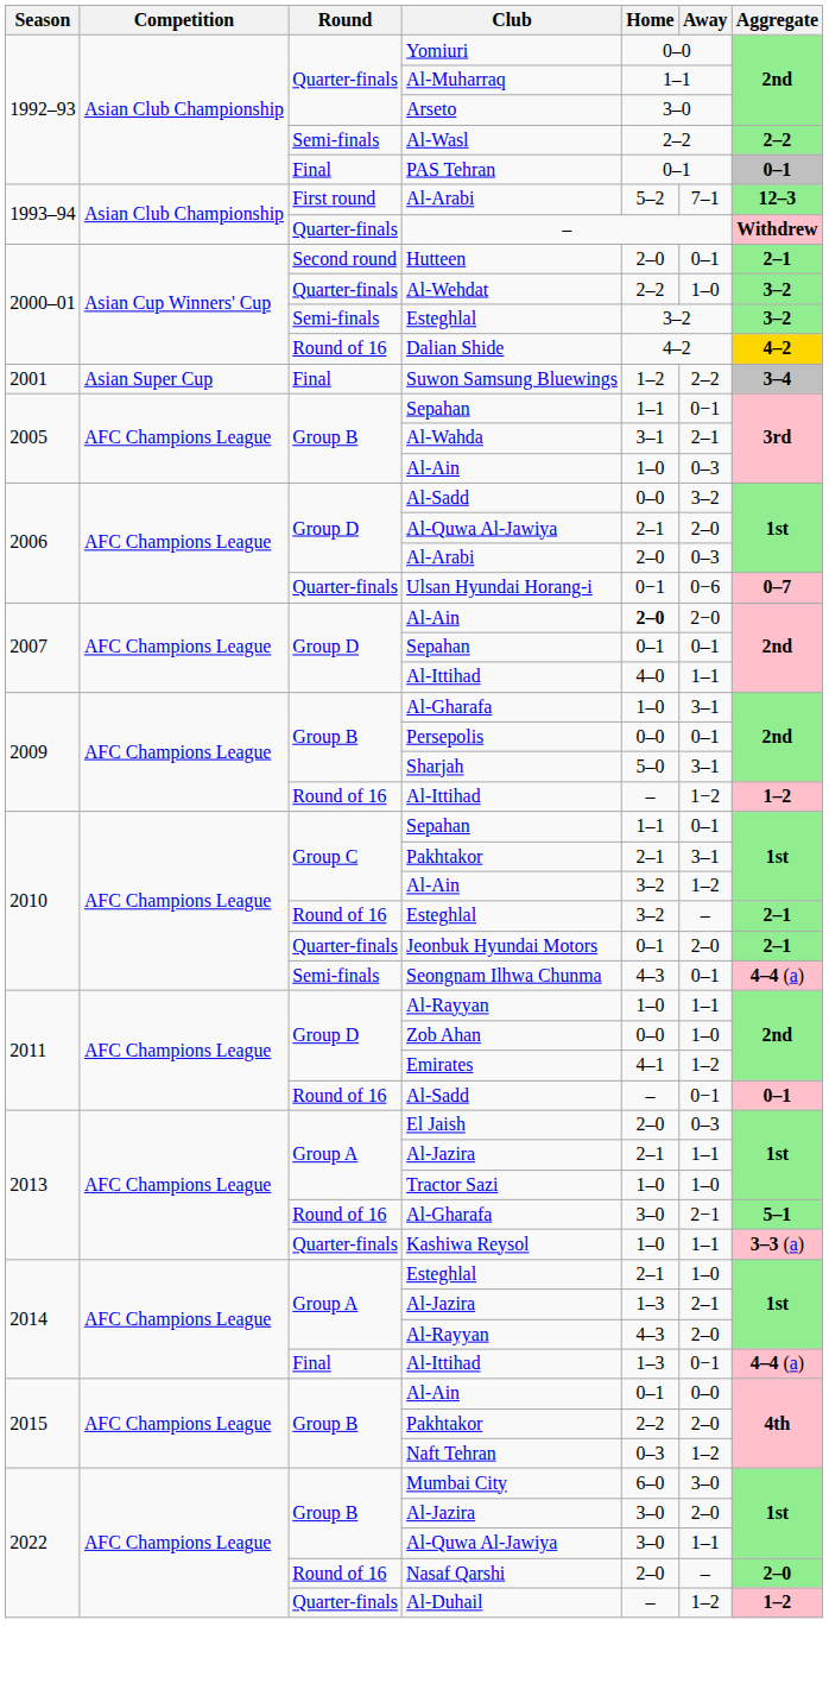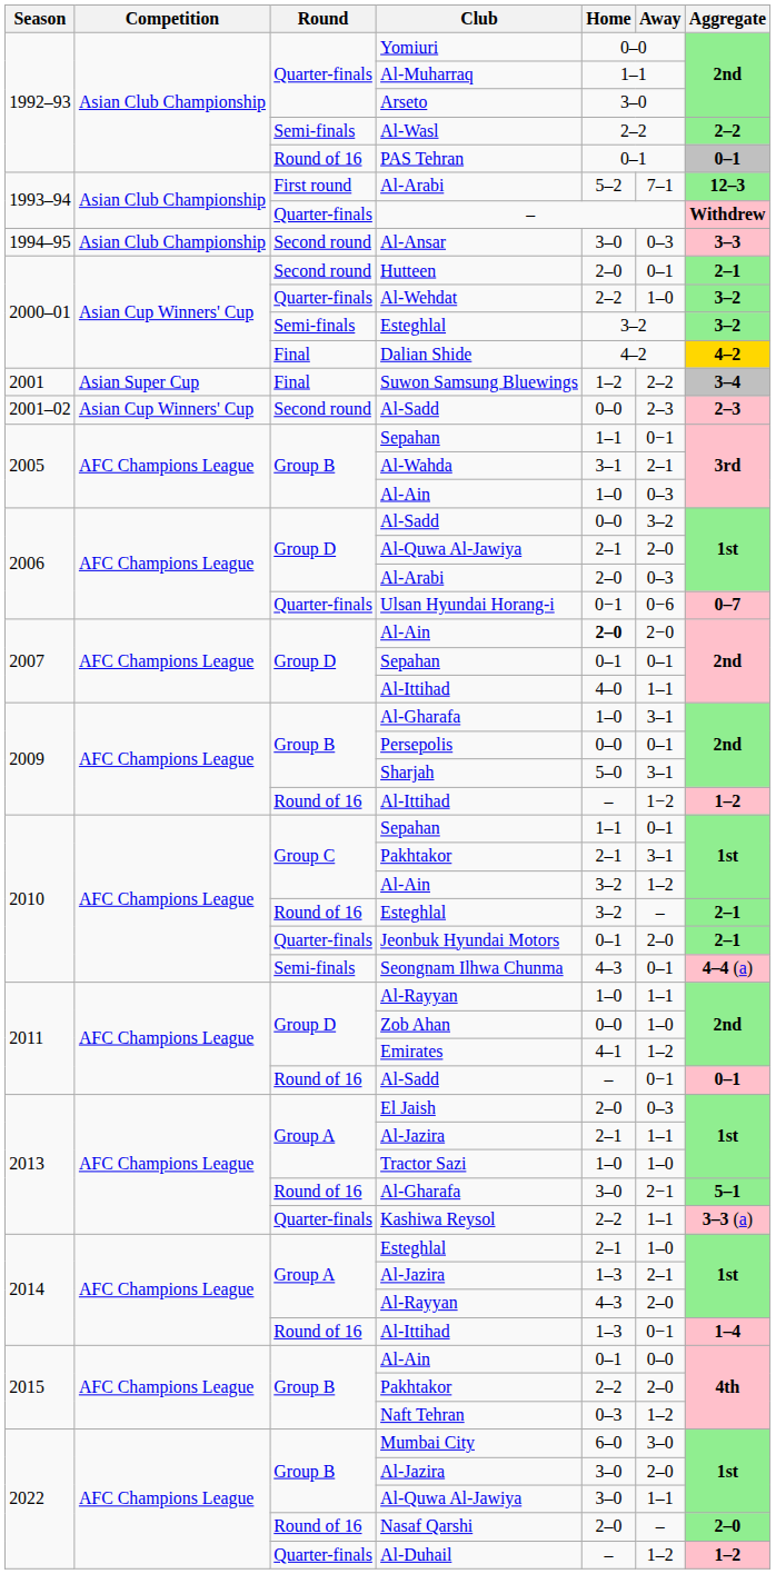PAS Tehran | Round: Final -> Round of 16
+ row: 1994–95 | Asian Club Championship | Second round | Al-Ansar | 3–0 | 0–3 | 3–3
Dalian Shide | Round: Round of 16 -> Final
+ row: 2001–02 | Asian Cup Winners' Cup | Second round | Al-Sadd | 0–0 | 2–3 | 2–3
Kashiwa Reysol | Home: 1–0 -> 2–2
2014 / Al-Ittihad | Round: Final -> Round of 16
2014 / Al-Ittihad | Aggregate: 4–4 (a) -> 1–4
